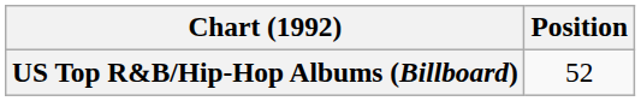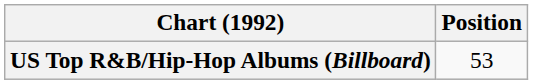US Top R&B/Hip-Hop Albums (Billboard) | Position: 52 -> 53
